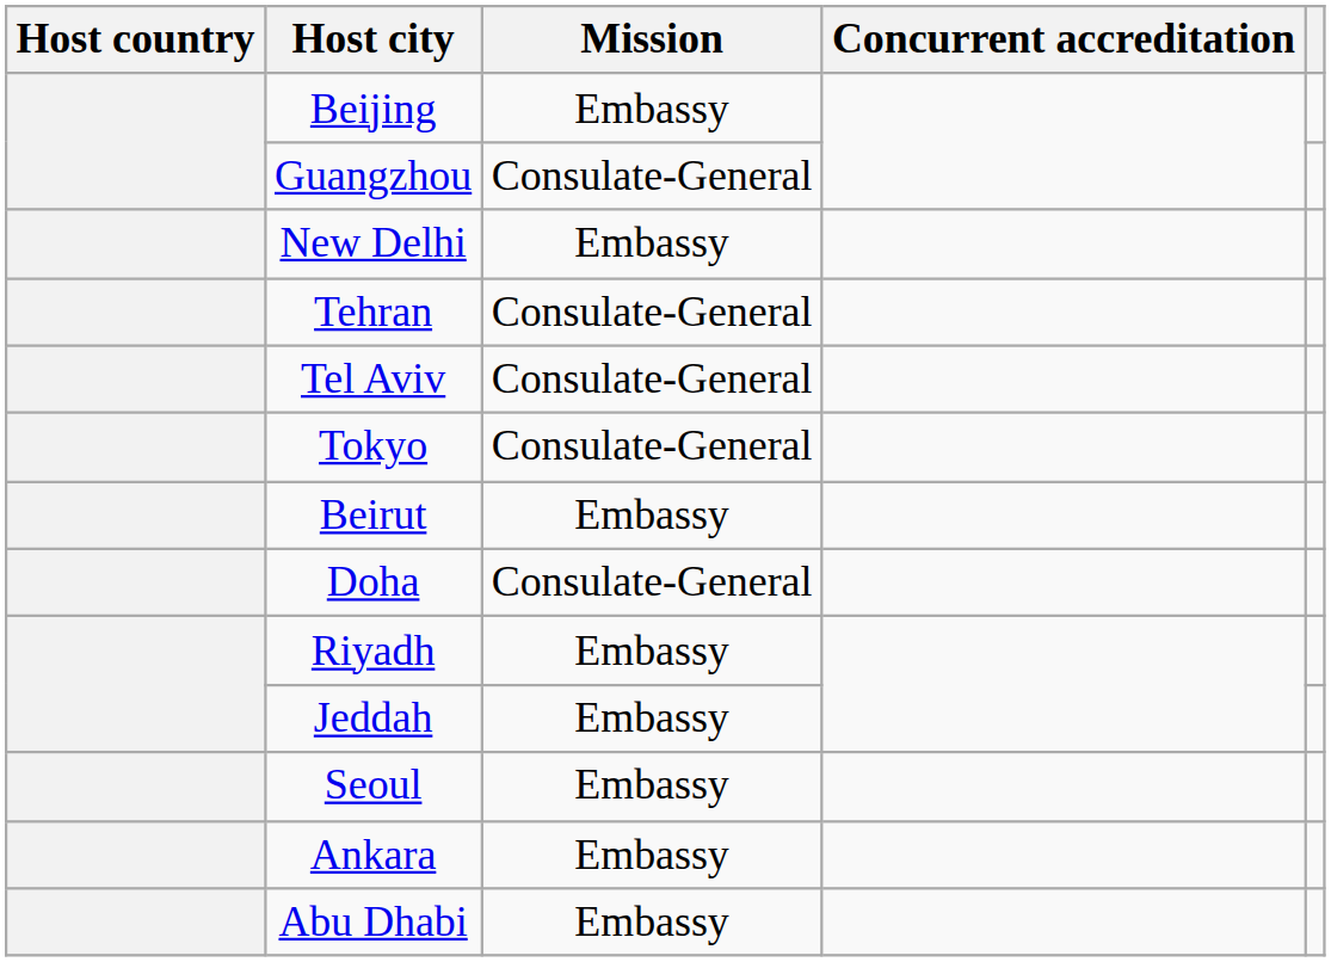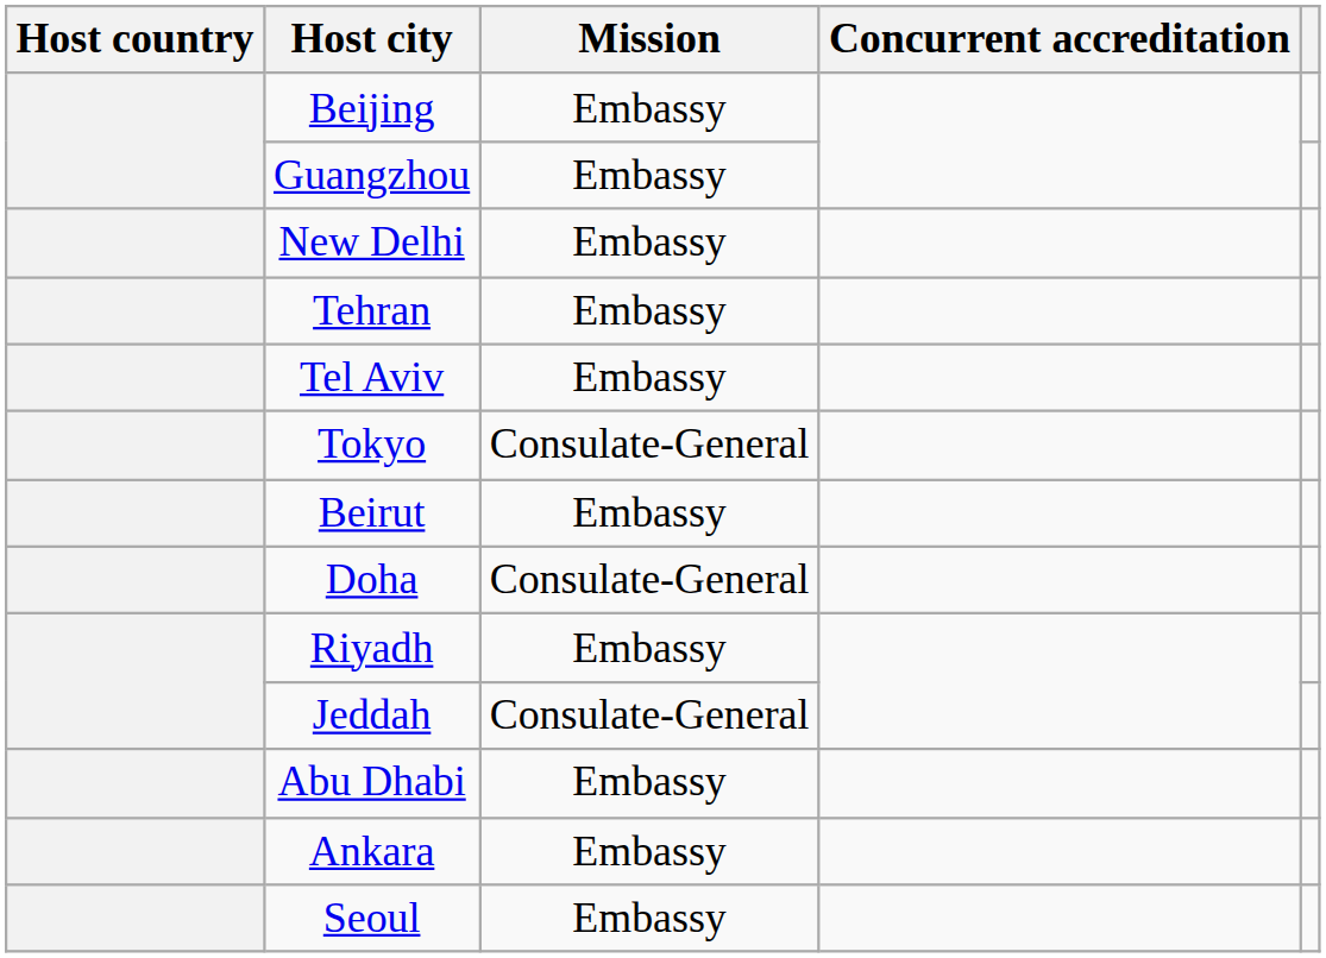Guangzhou | Mission: Consulate-General -> Embassy
Tehran | Mission: Consulate-General -> Embassy
Tel Aviv | Mission: Consulate-General -> Embassy
Jeddah | Mission: Embassy -> Consulate-General
rows swapped: Seoul <-> Abu Dhabi
